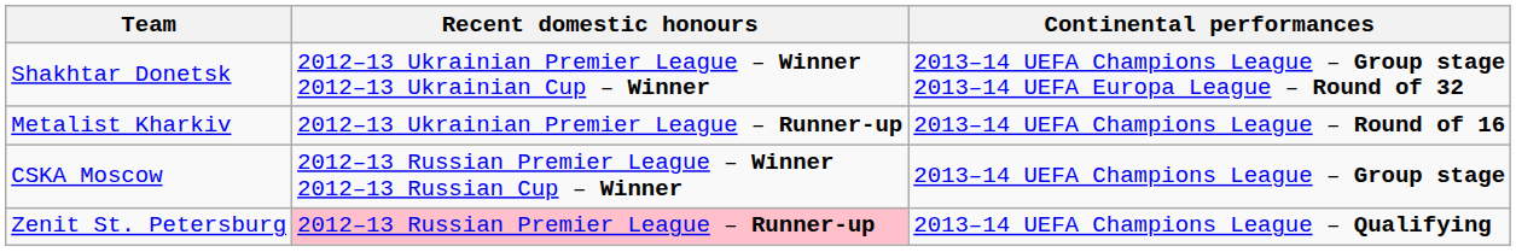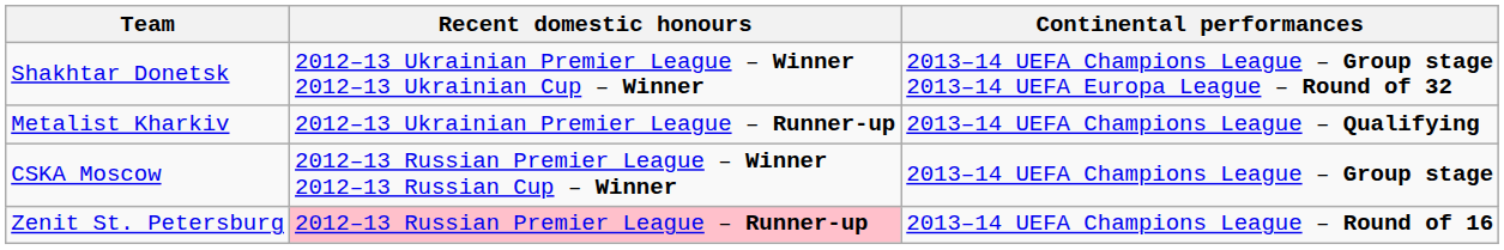Metalist Kharkiv | Continental performances: 2013–14 UEFA Champions League – Round of 16 -> 2013–14 UEFA Champions League – Qualifying
Zenit St. Petersburg | Continental performances: 2013–14 UEFA Champions League – Qualifying -> 2013–14 UEFA Champions League – Round of 16
